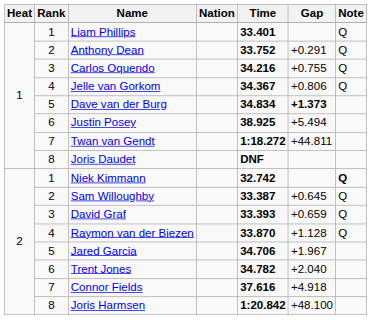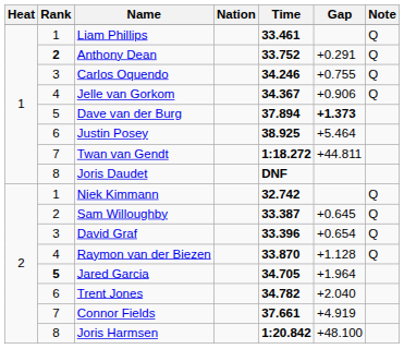Liam Phillips | Time: 33.401 -> 33.461
Anthony Dean | Rank: normal -> bold
Carlos Oquendo | Time: 34.216 -> 34.246
Jelle van Gorkom | Gap: +0.806 -> +0.906
Dave van der Burg | Time: 34.834 -> 37.894
Justin Posey | Gap: +5.494 -> +5.464
Niek Kimmann | Note: bold -> normal
David Graf | Time: 33.393 -> 33.396
David Graf | Gap: +0.659 -> +0.654
Jared Garcia | Rank: normal -> bold
Jared Garcia | Time: 34.706 -> 34.705
Jared Garcia | Gap: +1.967 -> +1.964
Connor Fields | Time: 37.616 -> 37.661
Connor Fields | Gap: +4.918 -> +4.919
